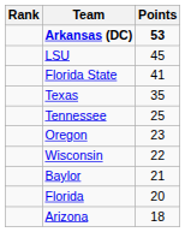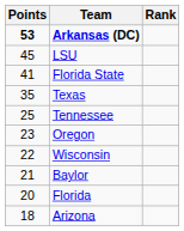columns swapped: Rank <-> Points
